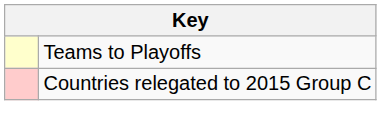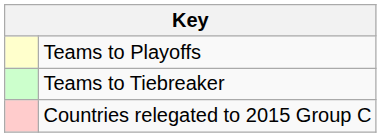+ row: Teams to Tiebreaker
